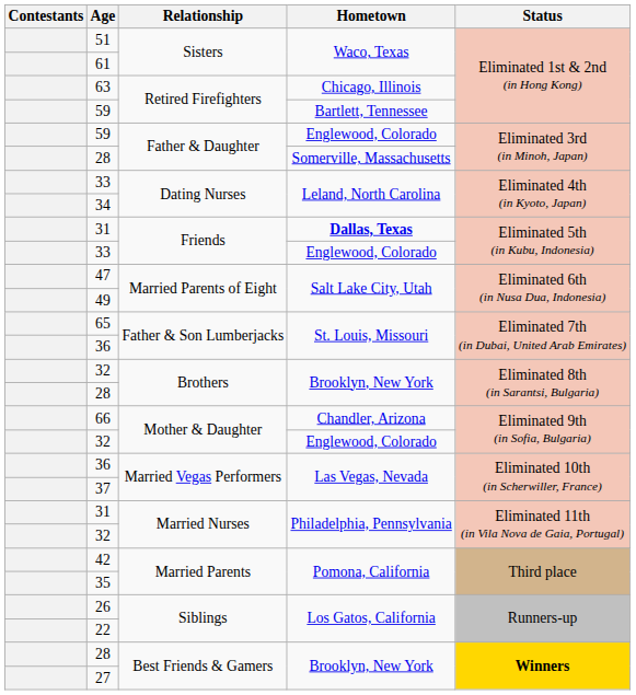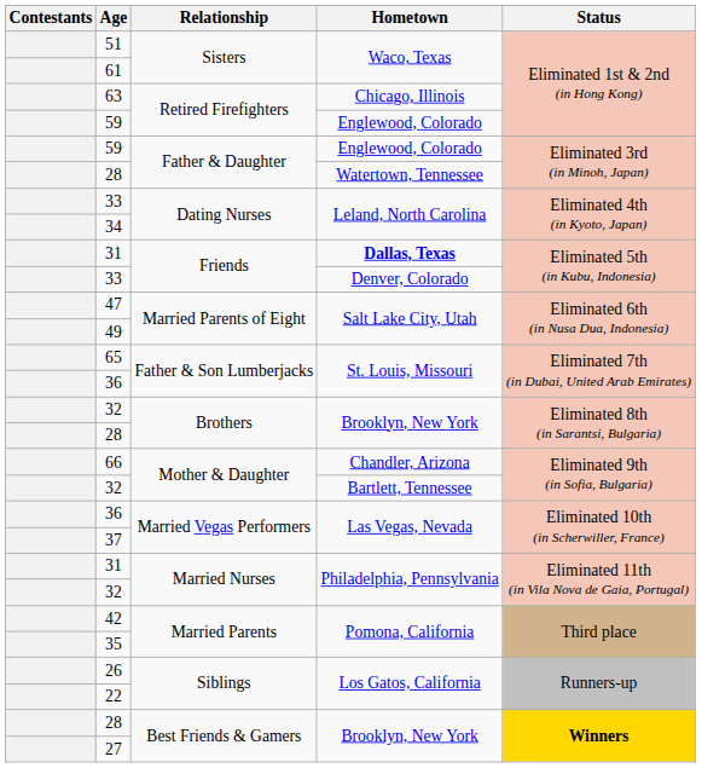59 / Retired Firefighters | Hometown: Bartlett, Tennessee -> Englewood, Colorado
28 / Father & Daughter | Hometown: Somerville, Massachusetts -> Watertown, Tennessee
33 / Friends | Hometown: Englewood, Colorado -> Denver, Colorado
32 / Mother & Daughter | Hometown: Englewood, Colorado -> Bartlett, Tennessee
